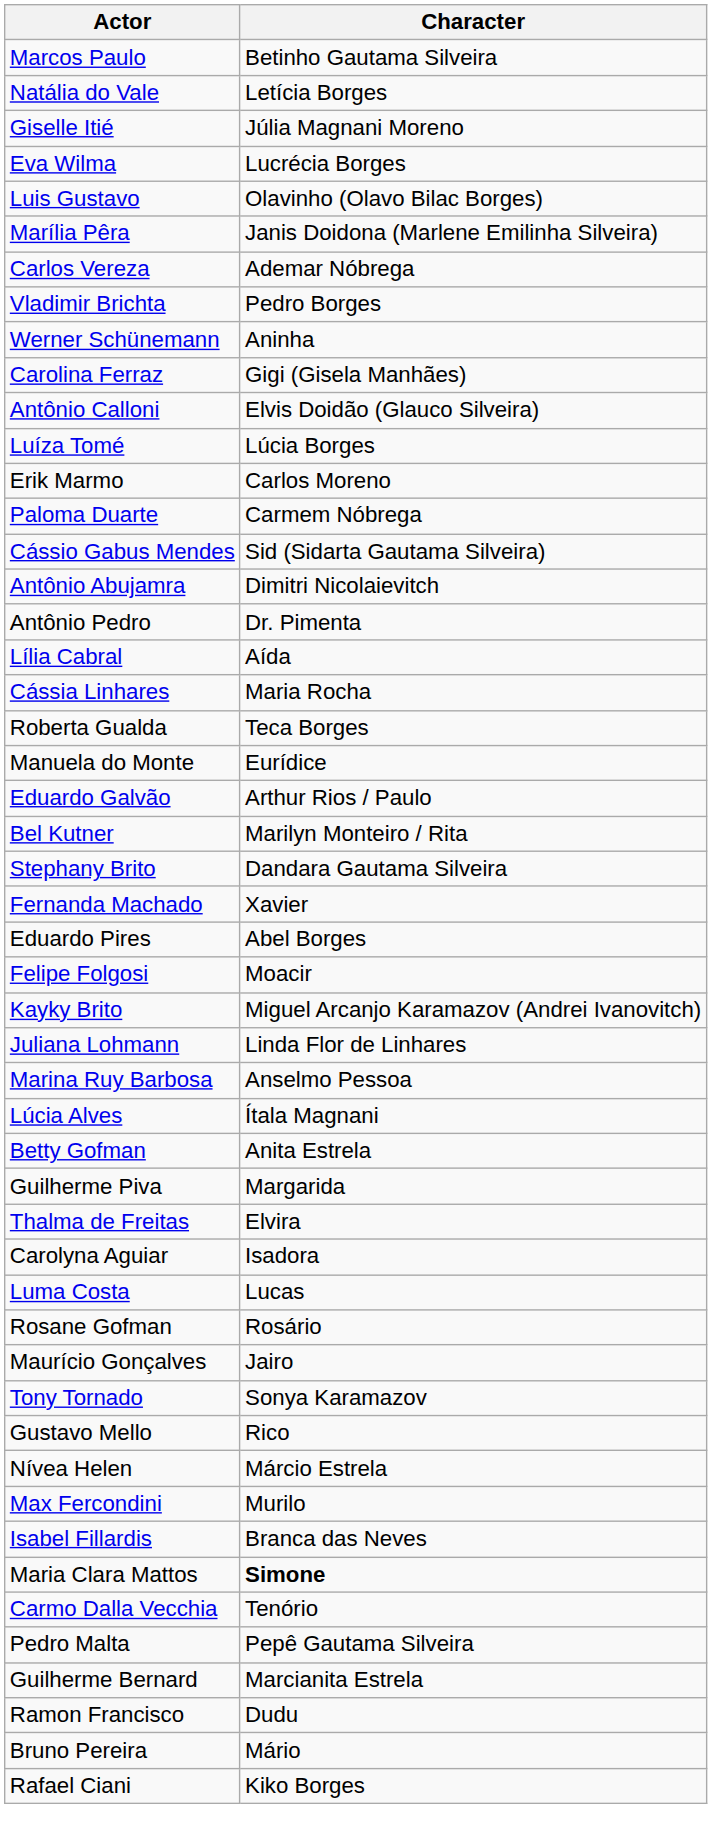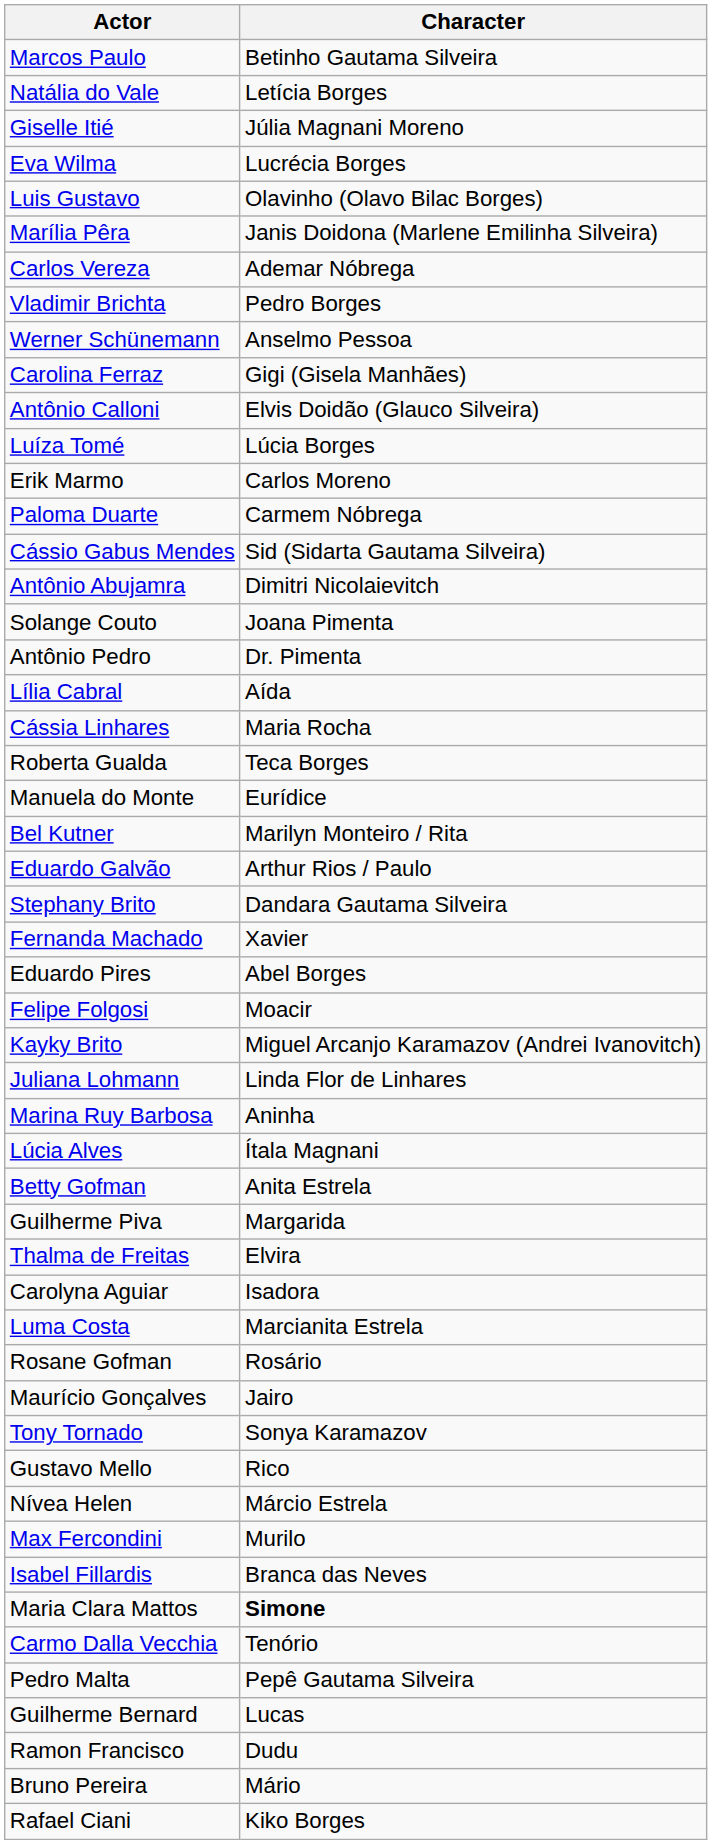Werner Schünemann | Character: Aninha -> Anselmo Pessoa
+ row: Solange Couto | Joana Pimenta
rows swapped: Eduardo Galvão <-> Bel Kutner
Marina Ruy Barbosa | Character: Anselmo Pessoa -> Aninha
Luma Costa | Character: Lucas -> Marcianita Estrela
Guilherme Bernard | Character: Marcianita Estrela -> Lucas
